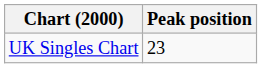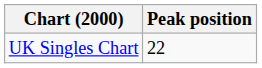UK Singles Chart | Peak position: 23 -> 22
